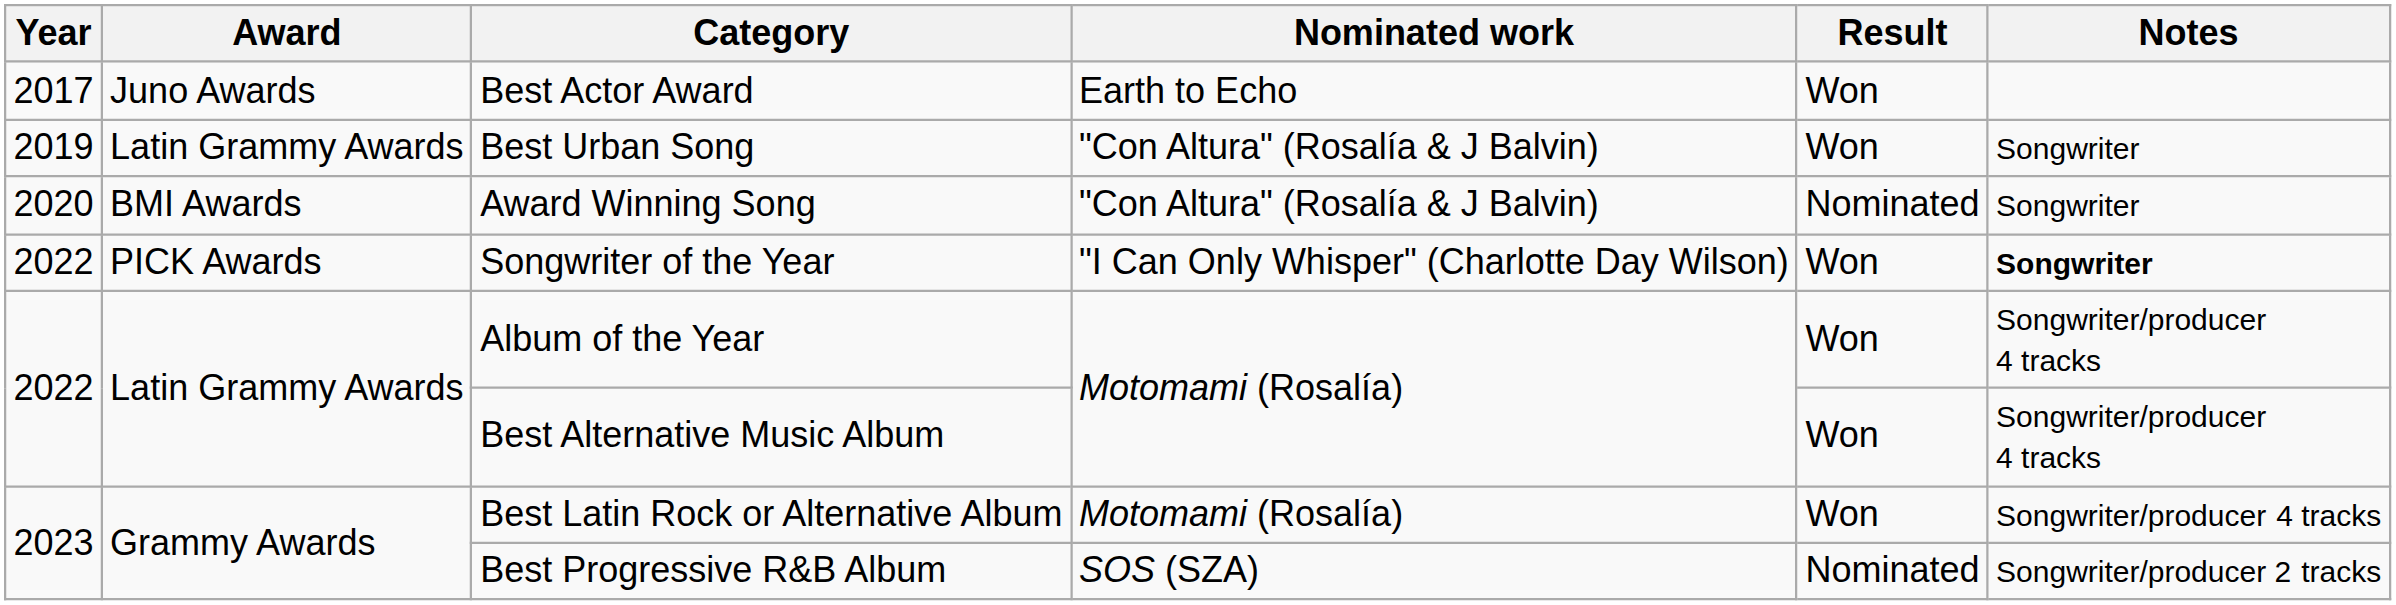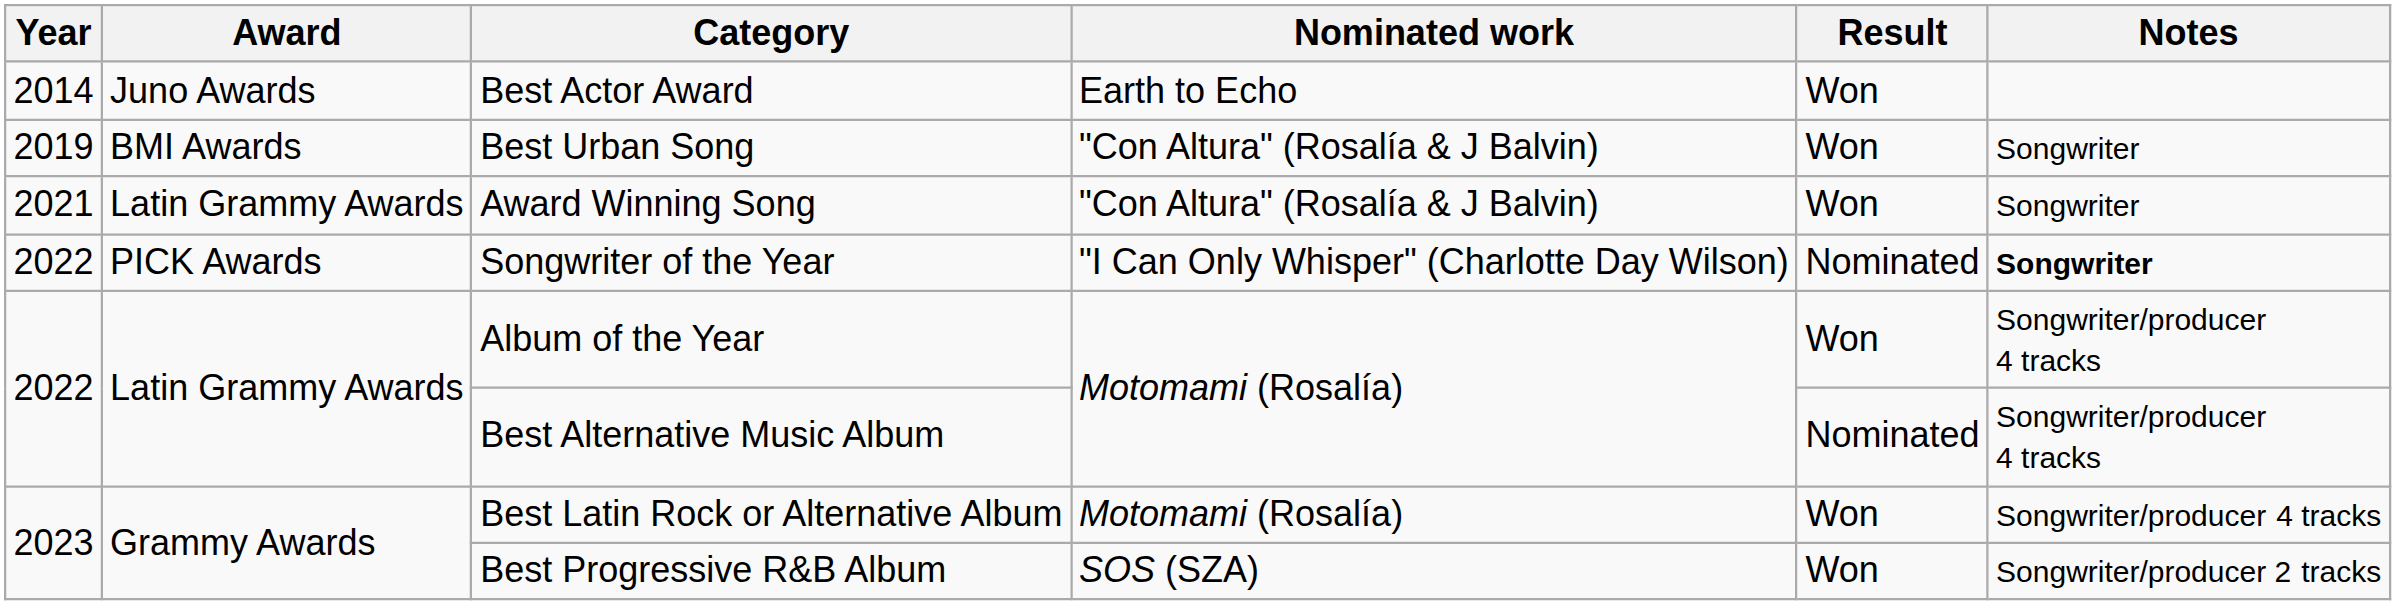Best Actor Award | Year: 2017 -> 2014
Best Urban Song | Award: Latin Grammy Awards -> BMI Awards
Award Winning Song | Year: 2020 -> 2021
Award Winning Song | Award: BMI Awards -> Latin Grammy Awards
Award Winning Song | Result: Nominated -> Won
Songwriter of the Year | Result: Won -> Nominated
Best Alternative Music Album | Result: Won -> Nominated
Best Progressive R&B Album | Result: Nominated -> Won
